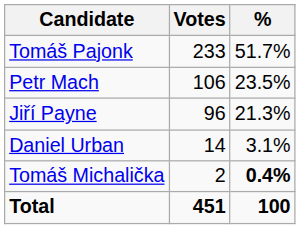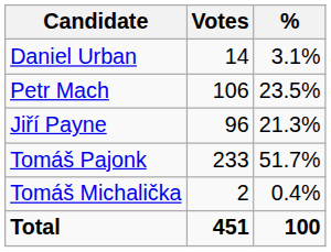rows swapped: Tomáš Pajonk <-> Daniel Urban
Tomáš Michalička | %: bold -> normal
